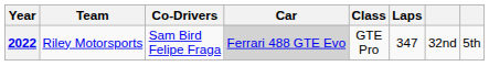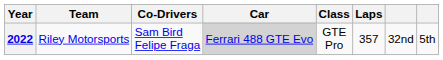2022 | Laps: 347 -> 357
